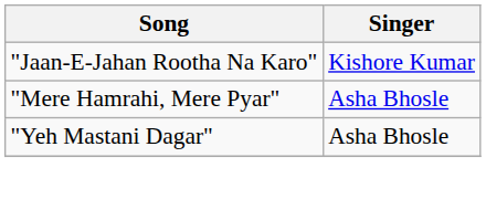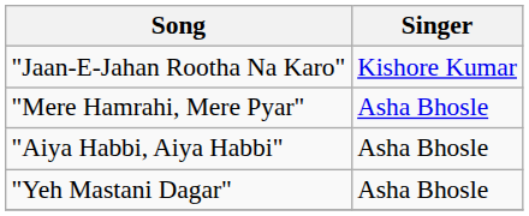+ row: "Aiya Habbi, Aiya Habbi" | Asha Bhosle
